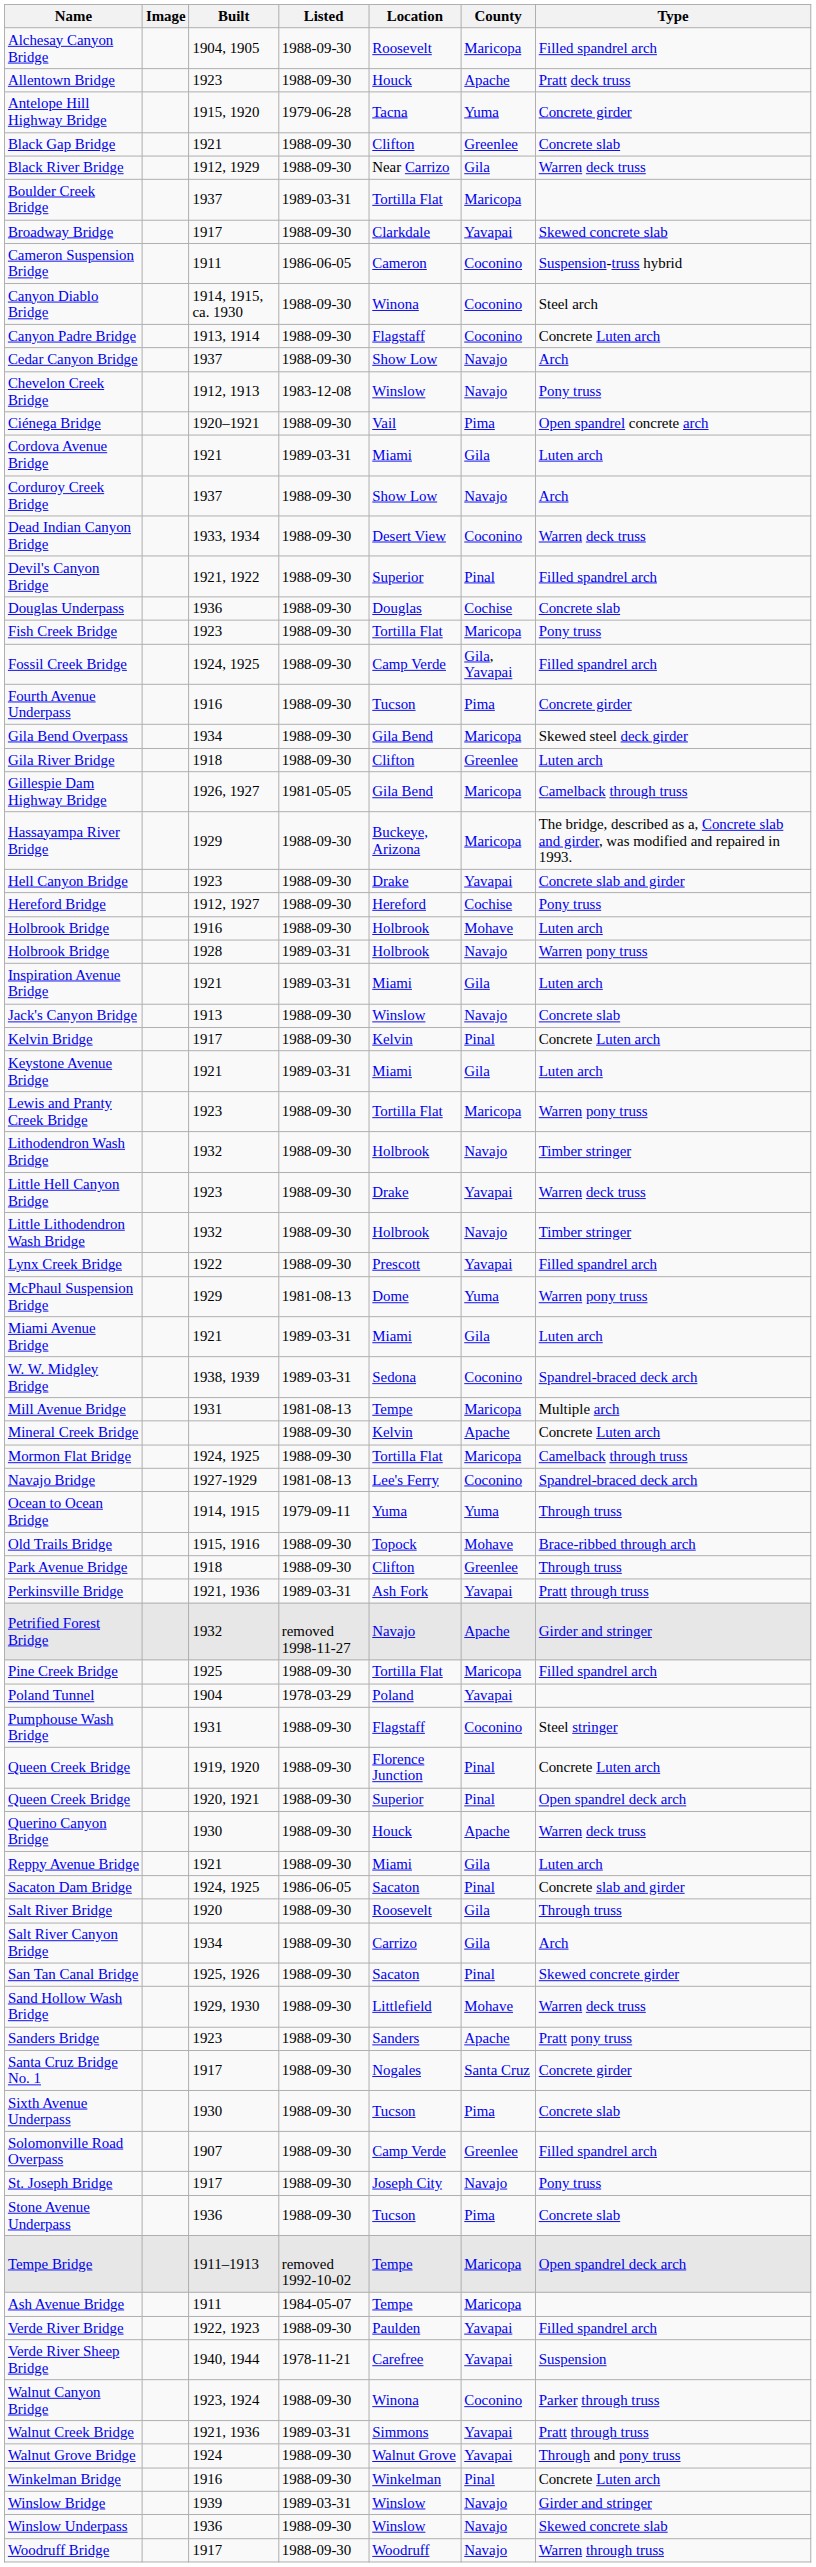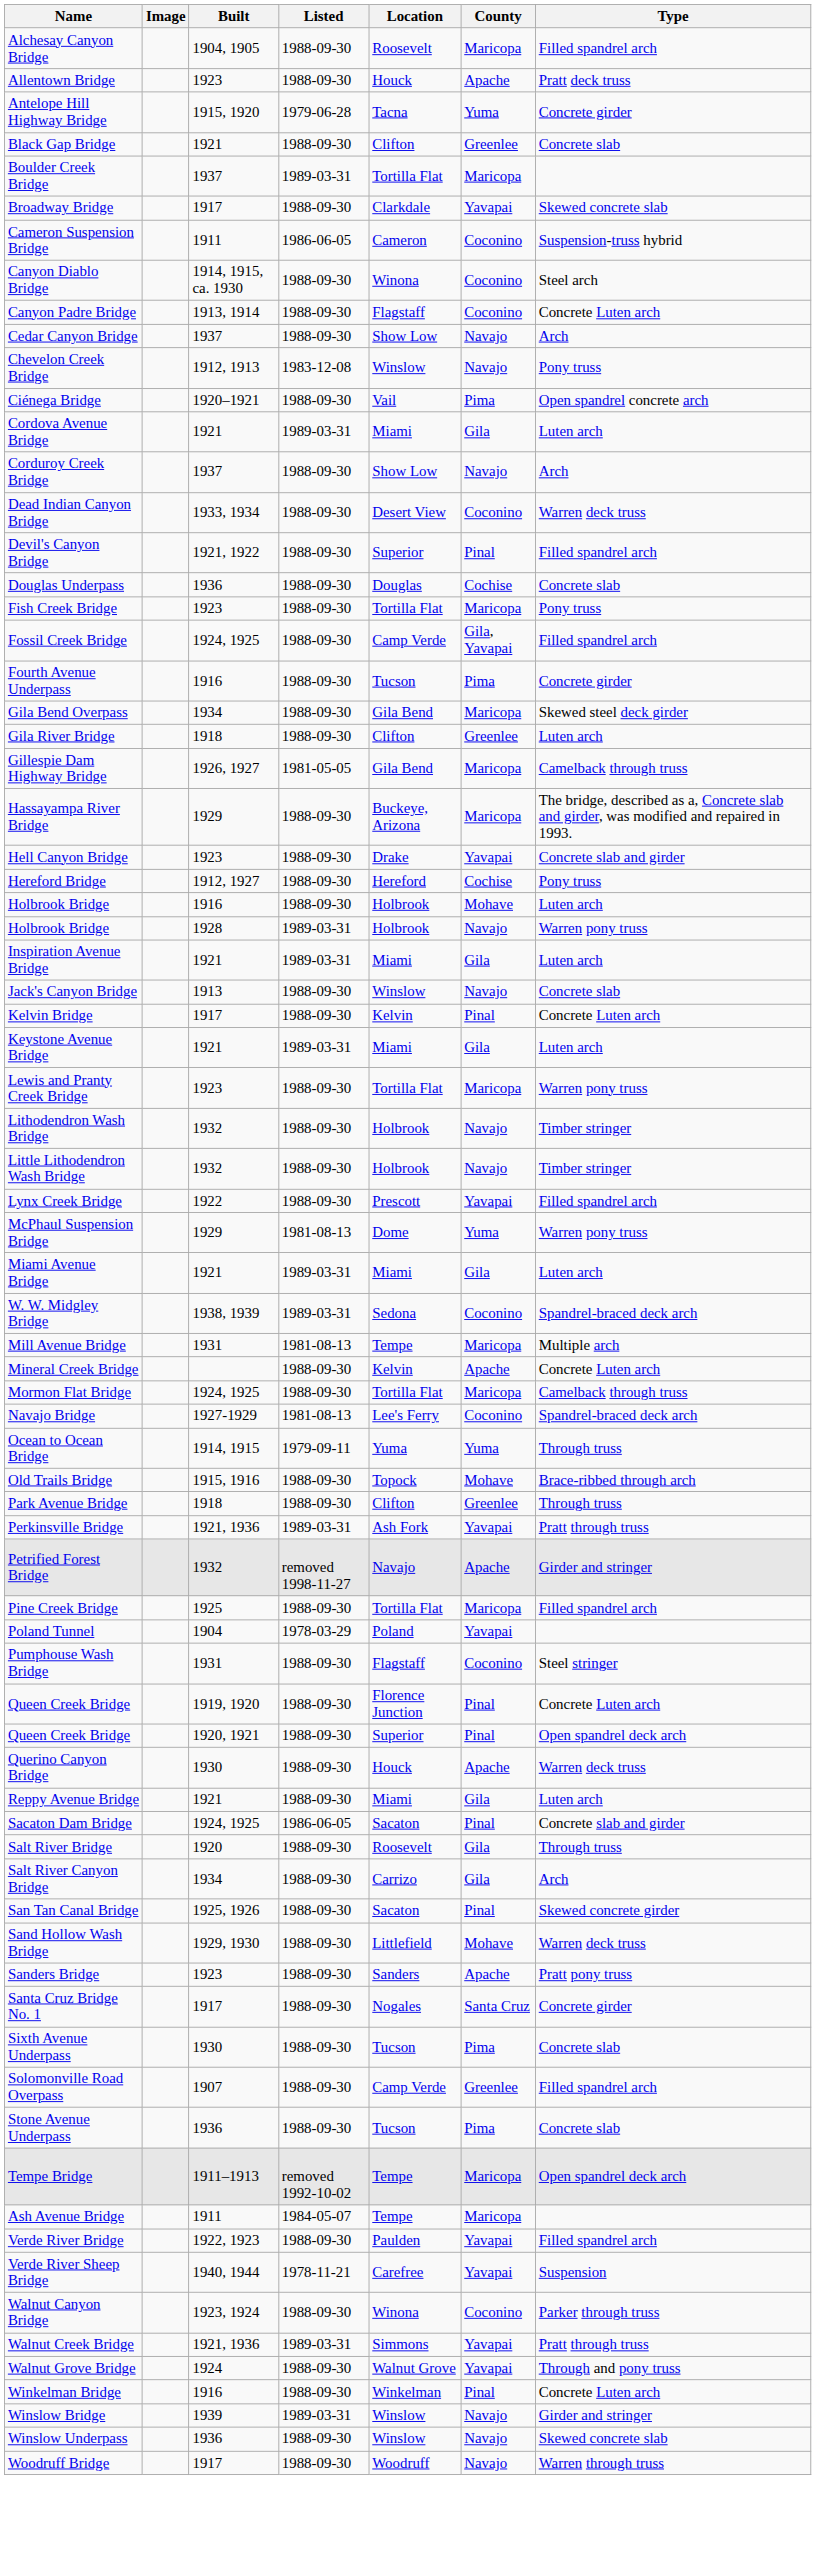- row: Black River Bridge | 1912, 1929 | 1988-09-30 | Near Carrizo | Gila | Warren deck truss
- row: Little Hell Canyon Bridge | 1923 | 1988-09-30 | Drake | Yavapai | Warren deck truss
- row: St. Joseph Bridge | 1917 | 1988-09-30 | Joseph City | Navajo | Pony truss
